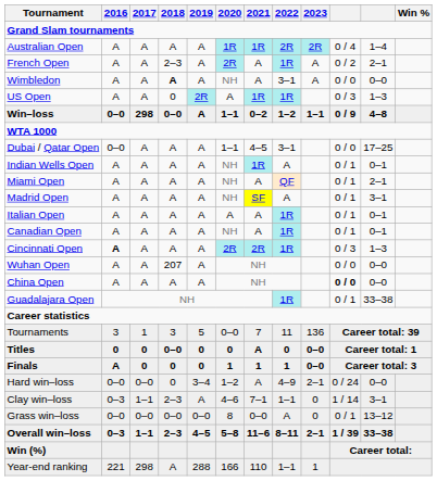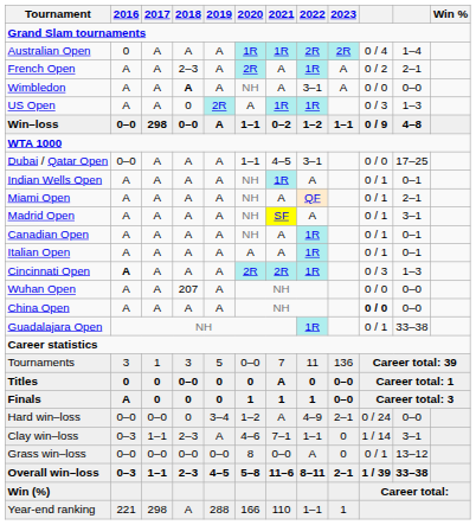Australian Open | 2016: A -> 0
rows swapped: Italian Open <-> Canadian Open
